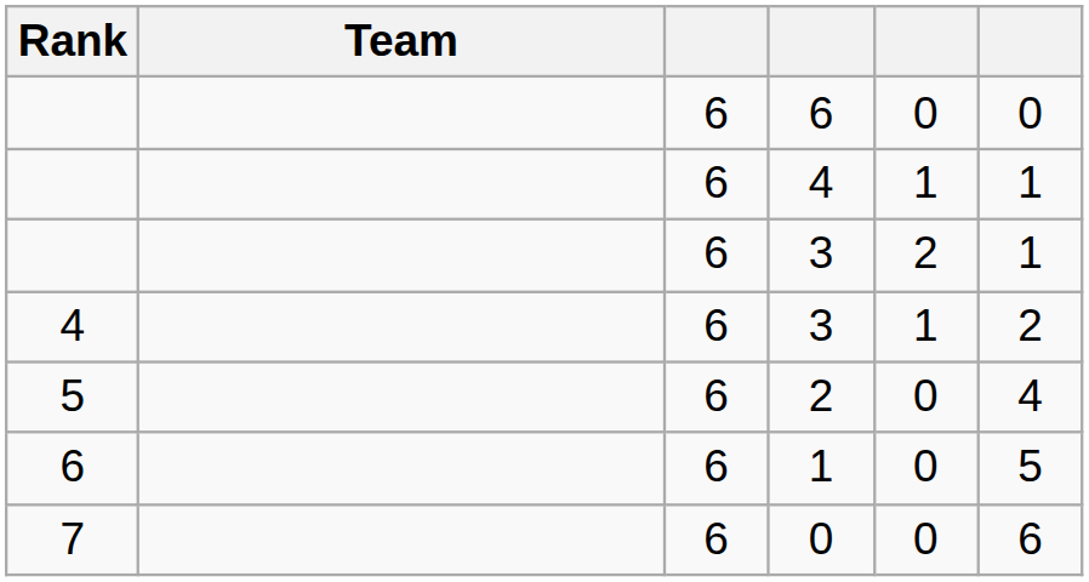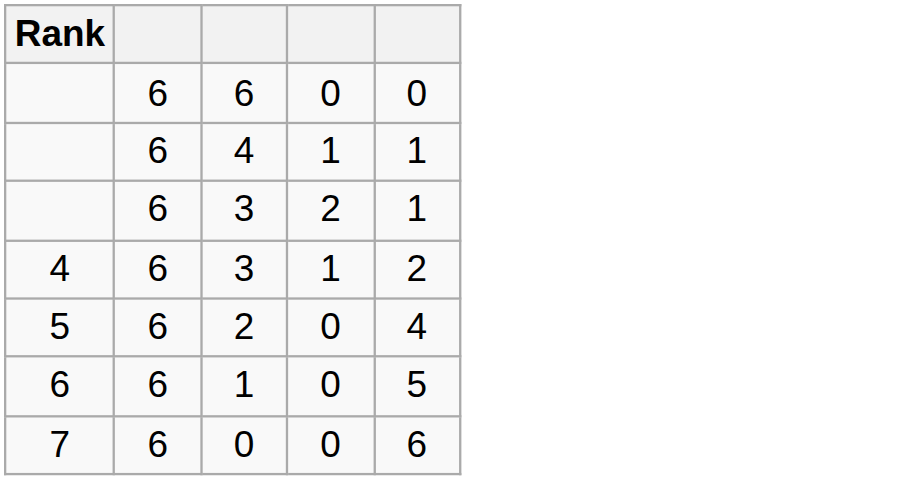- column: Team
